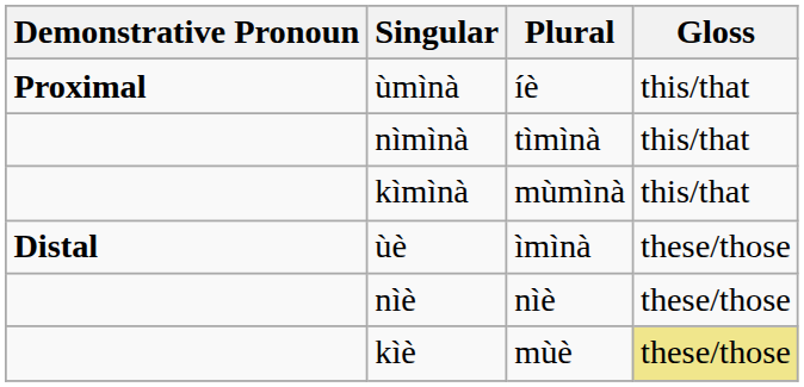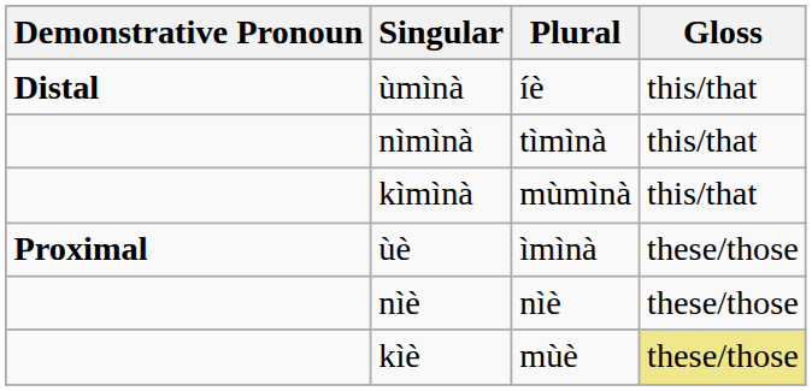ùmìnà | Demonstrative Pronoun: Proximal -> Distal
ùè | Demonstrative Pronoun: Distal -> Proximal
